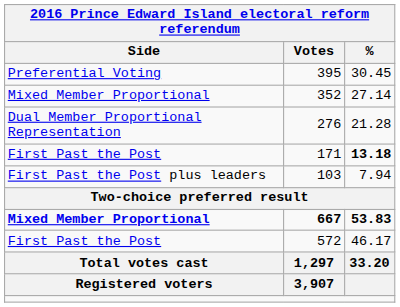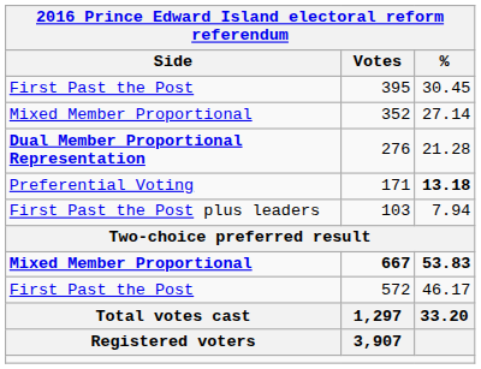395 | Side: Preferential Voting -> First Past the Post
276 | Side: normal -> bold
171 | Side: First Past the Post -> Preferential Voting
